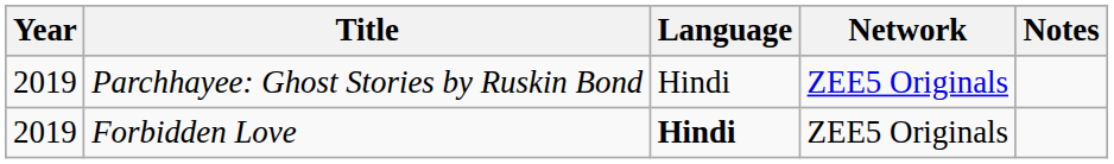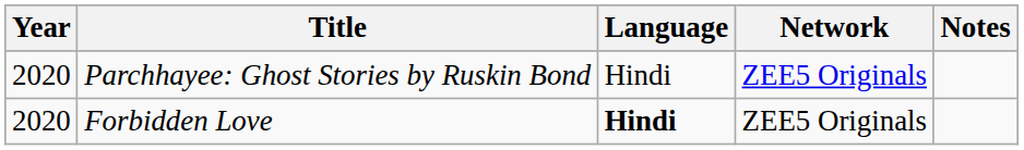Parchhayee: Ghost Stories by Ruskin Bond | Year: 2019 -> 2020
Forbidden Love | Year: 2019 -> 2020
